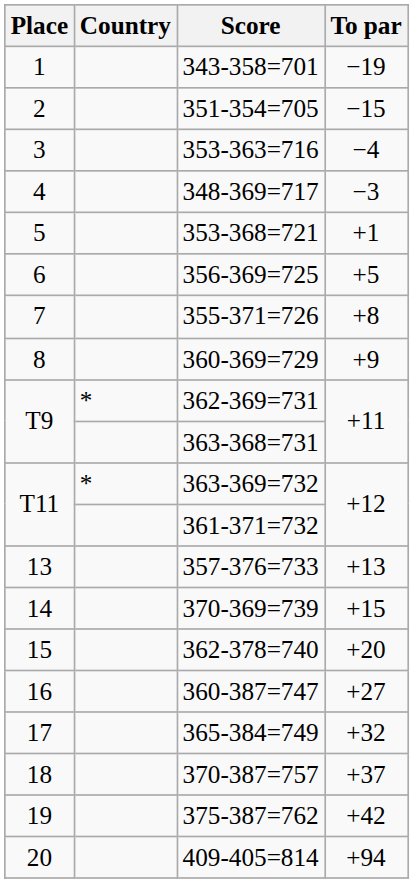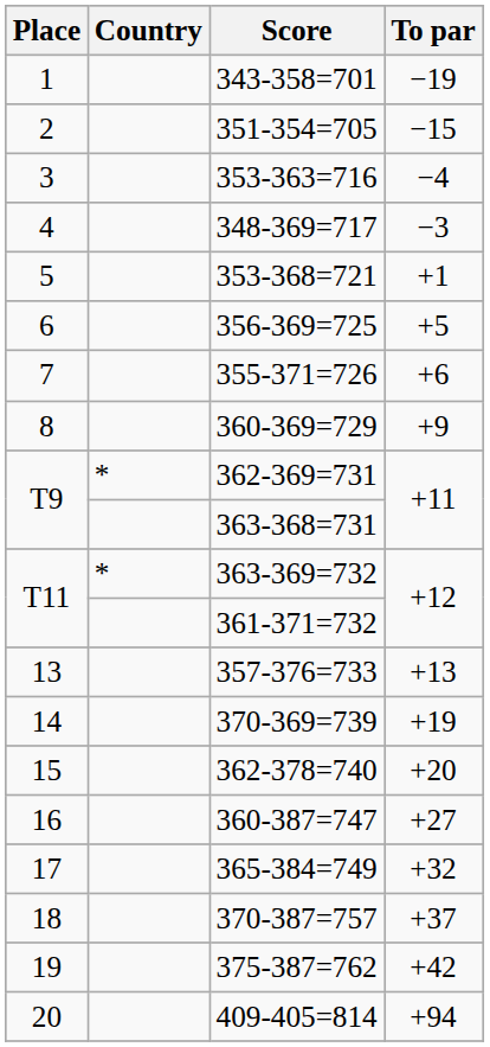355-371=726 | To par: +8 -> +6
370-369=739 | To par: +15 -> +19
